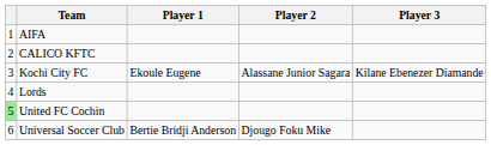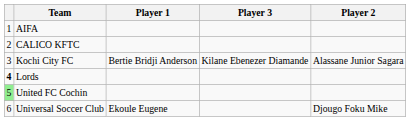columns swapped: Player 2 <-> Player 3
Kochi City FC | Player 1: Ekoule Eugene -> Bertie Bridji Anderson
Lords | column 1: normal -> bold
Universal Soccer Club | Player 1: Bertie Bridji Anderson -> Ekoule Eugene
